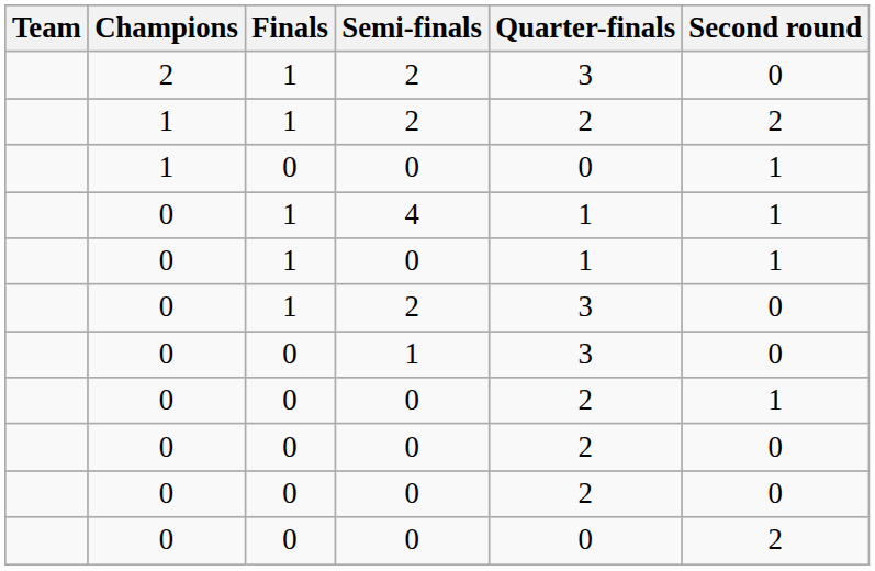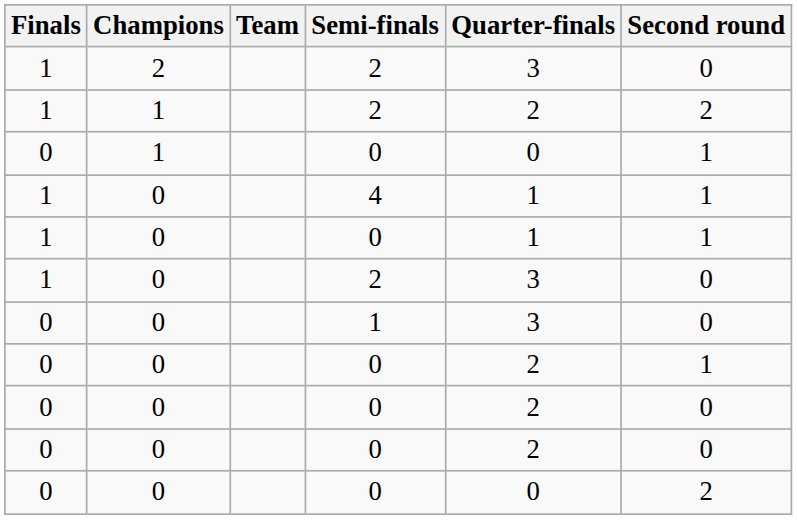columns swapped: Team <-> Finals
